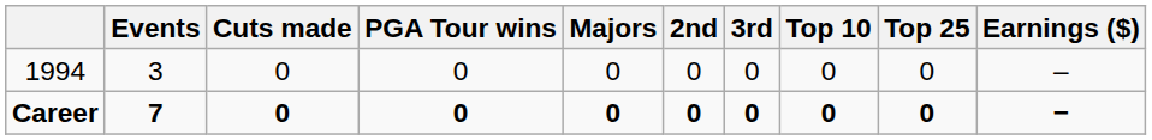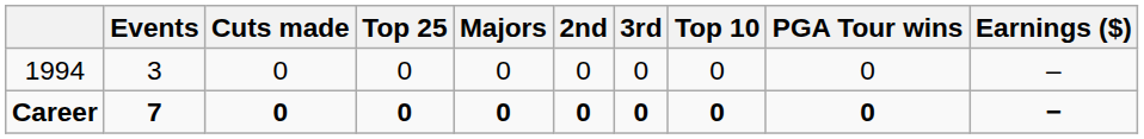columns swapped: PGA Tour wins <-> Top 25
